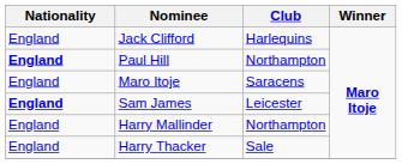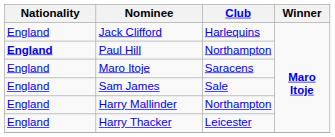Sam James | Nationality: bold -> normal
Sam James | Club: Leicester -> Sale
Harry Thacker | Club: Sale -> Leicester
